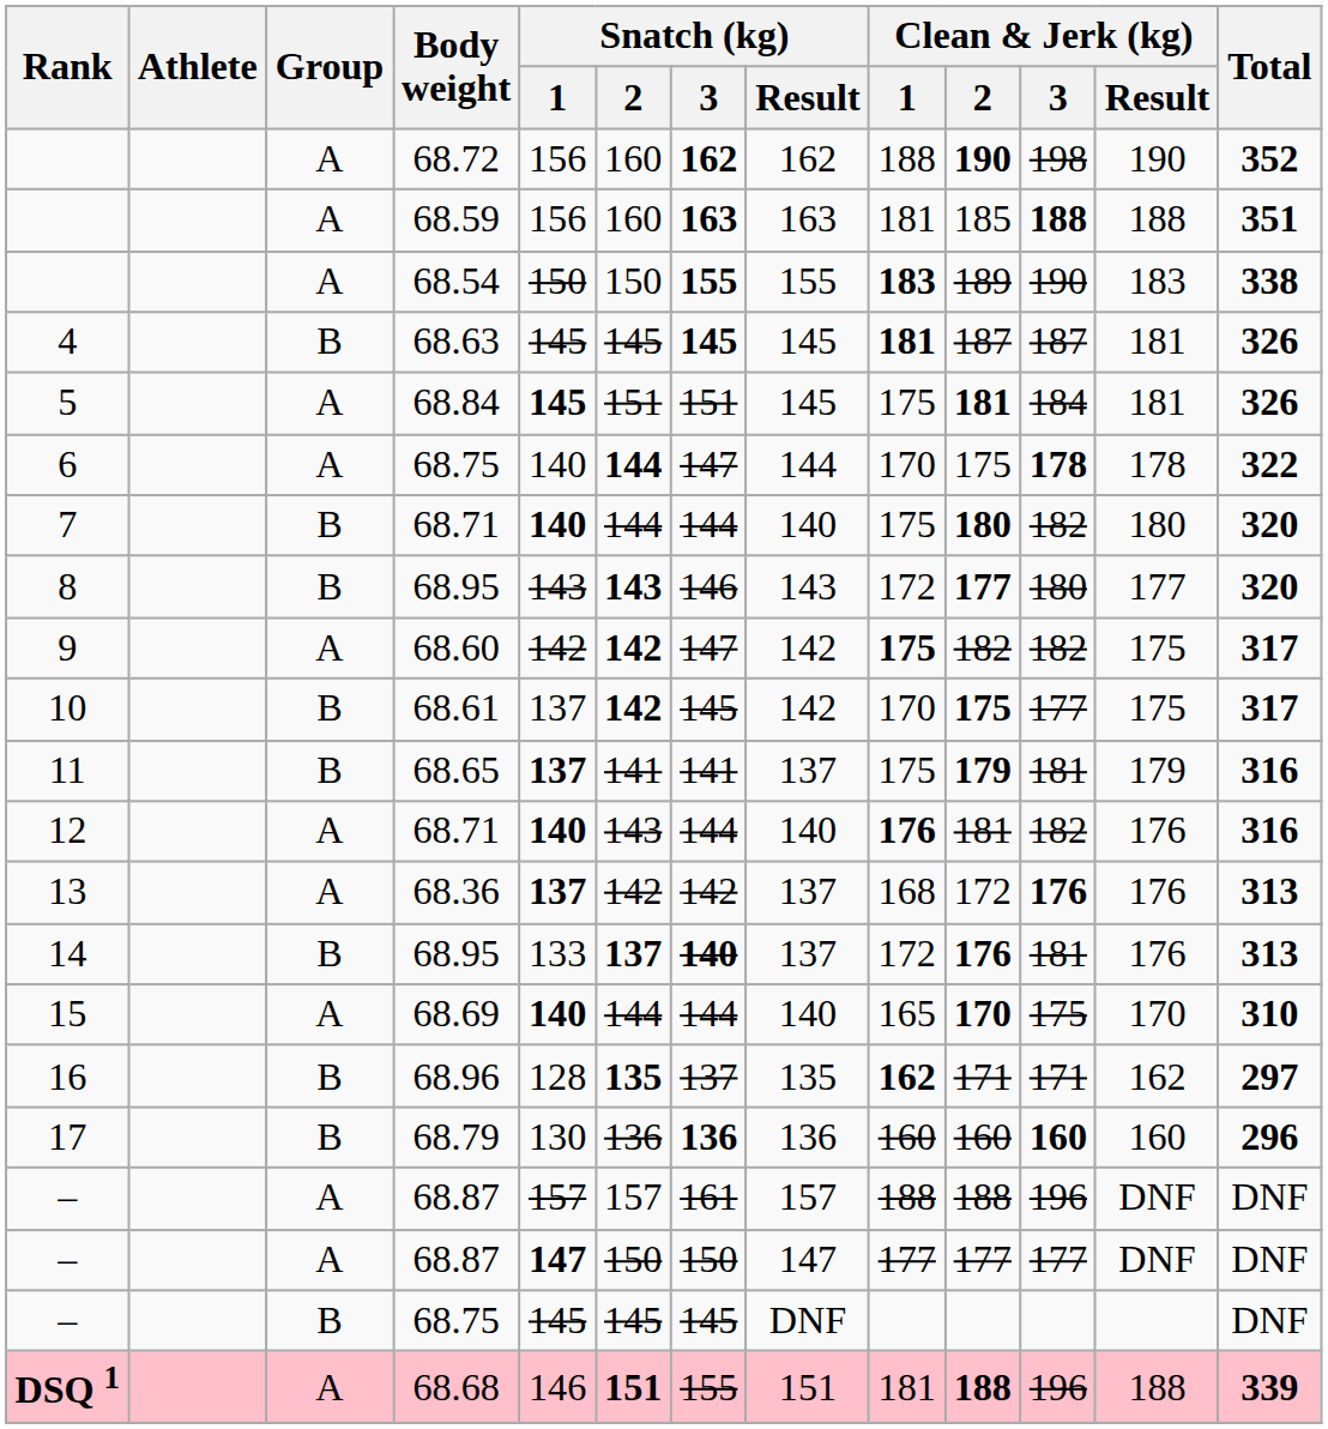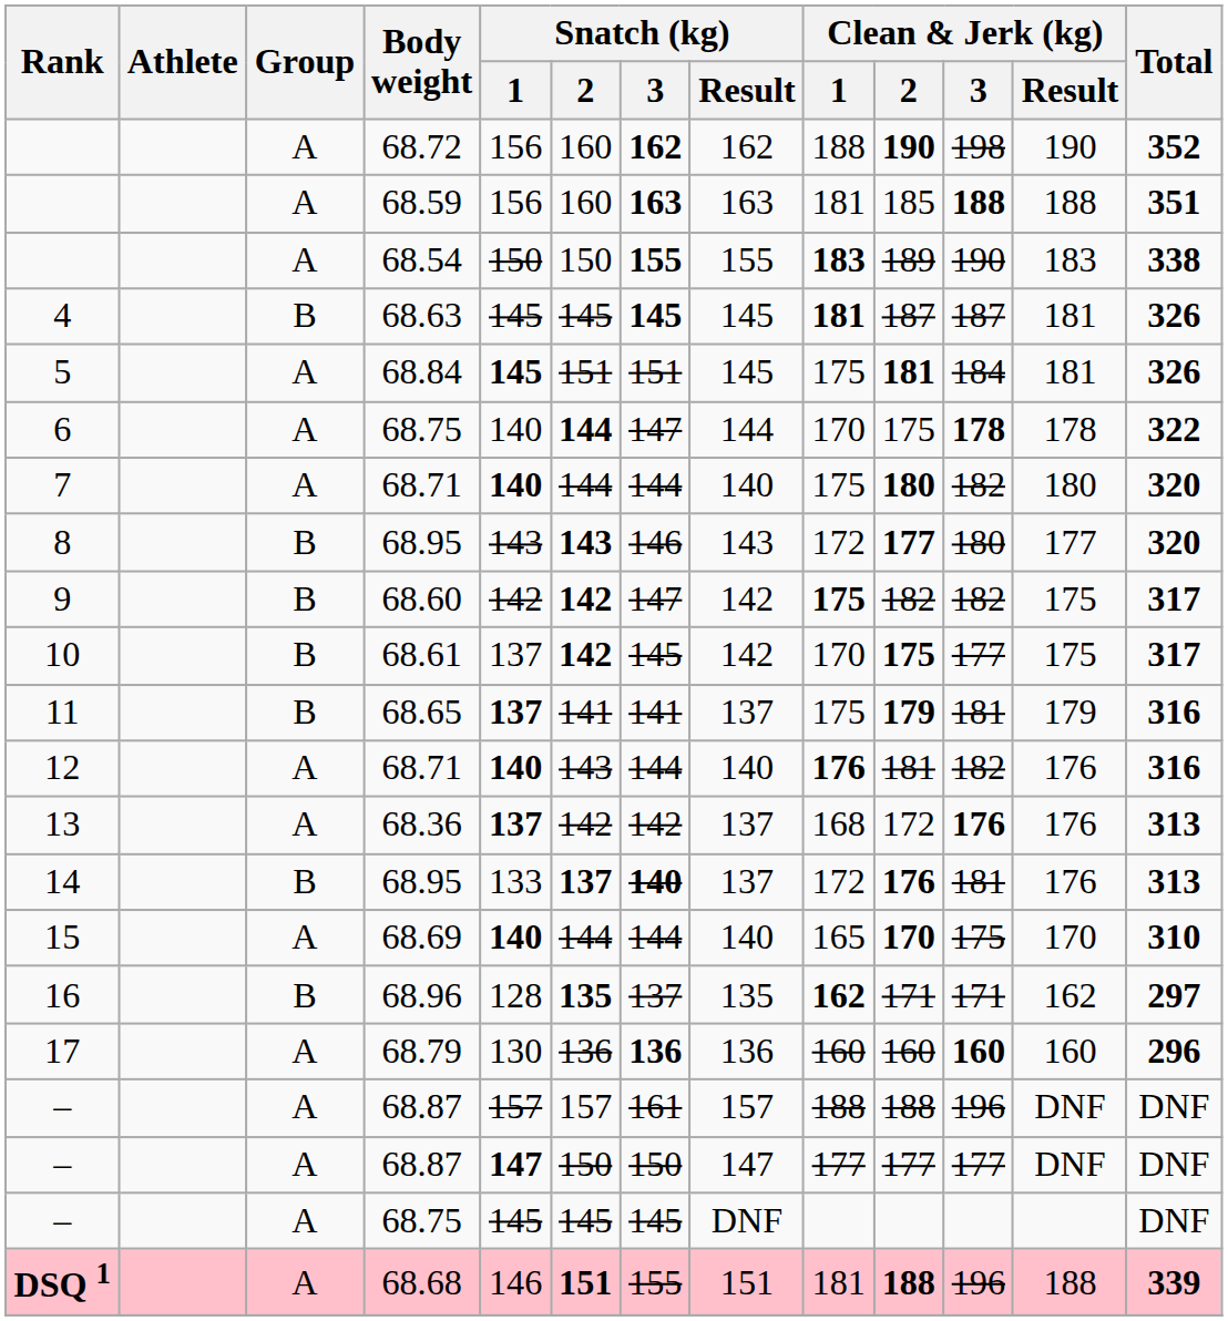7 | Group: B -> A
9 | Group: A -> B
17 | Group: B -> A
– / 68.75 | Group: B -> A
